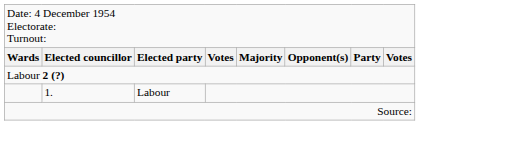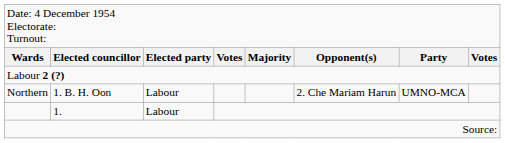+ row: Northern | 1. B. H. Oon | Labour | 2. Che Mariam Harun | UMNO-MCA
